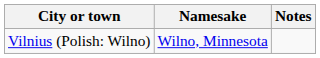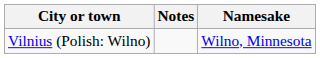columns swapped: Namesake <-> Notes
